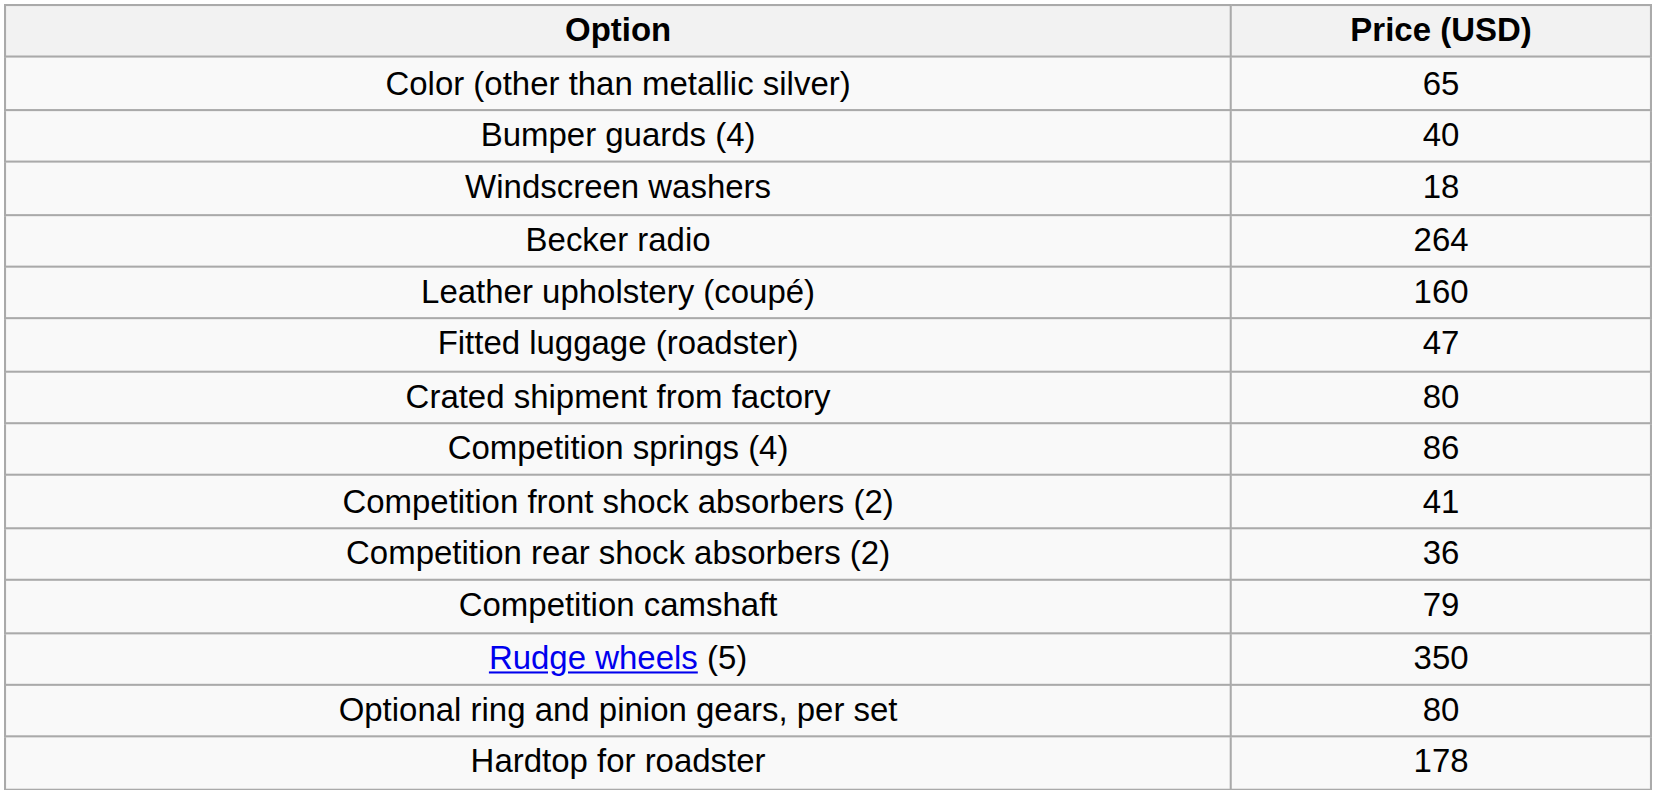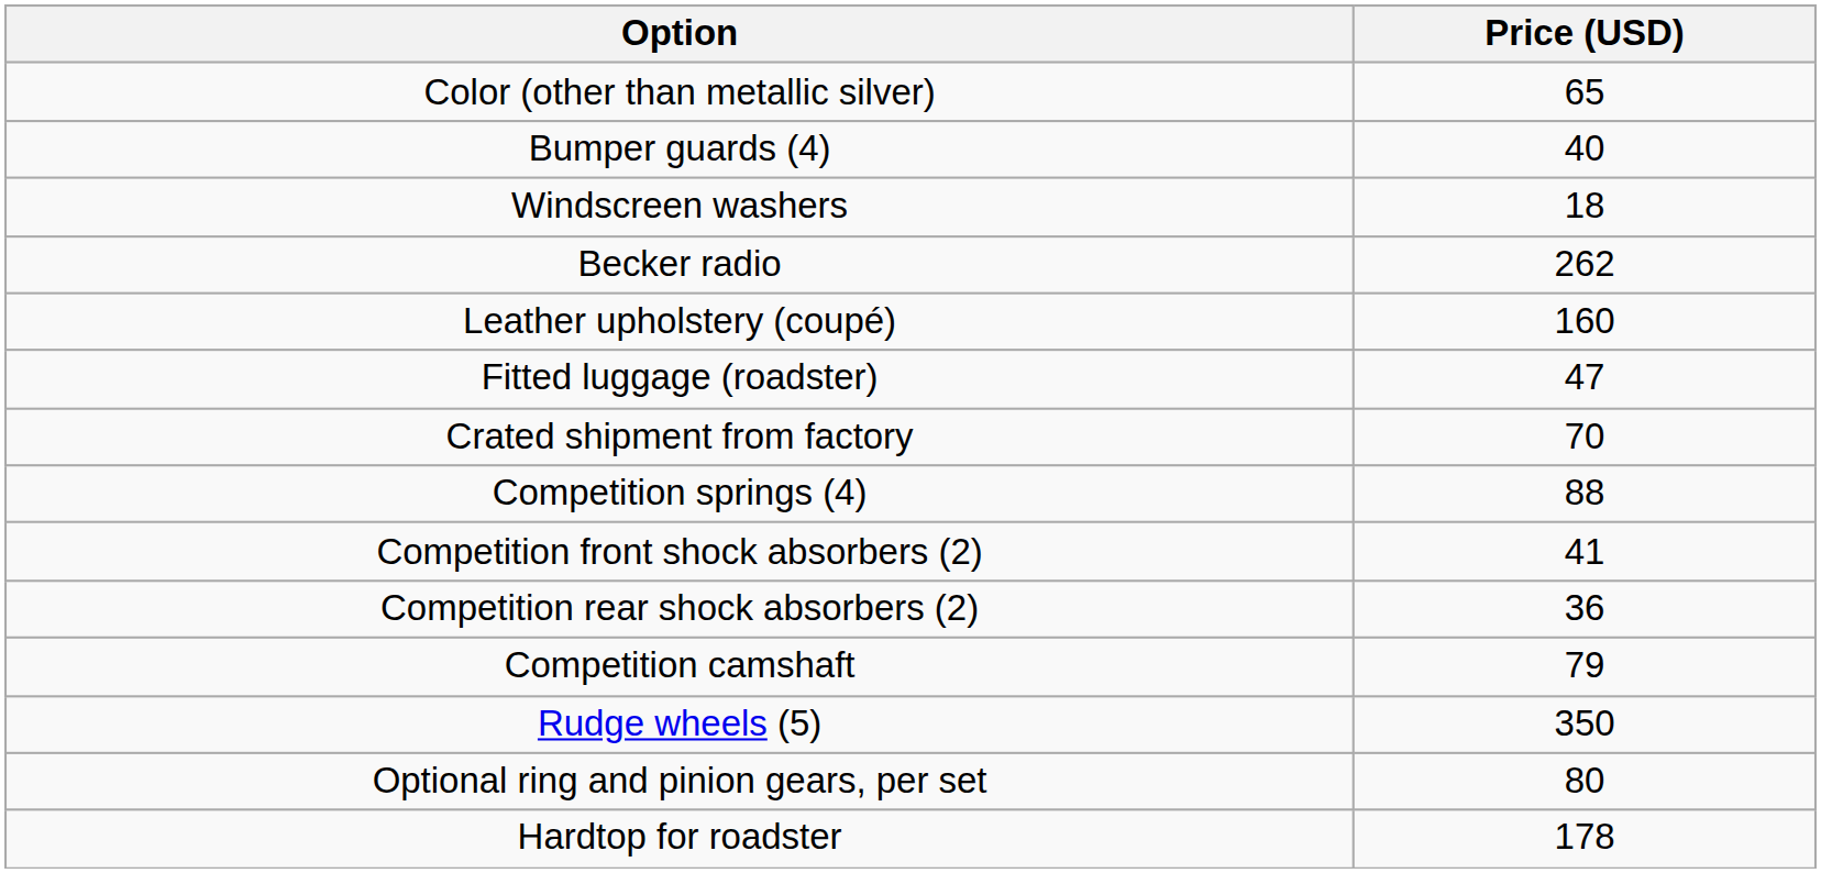Becker radio | Price (USD): 264 -> 262
Crated shipment from factory | Price (USD): 80 -> 70
Competition springs (4) | Price (USD): 86 -> 88
